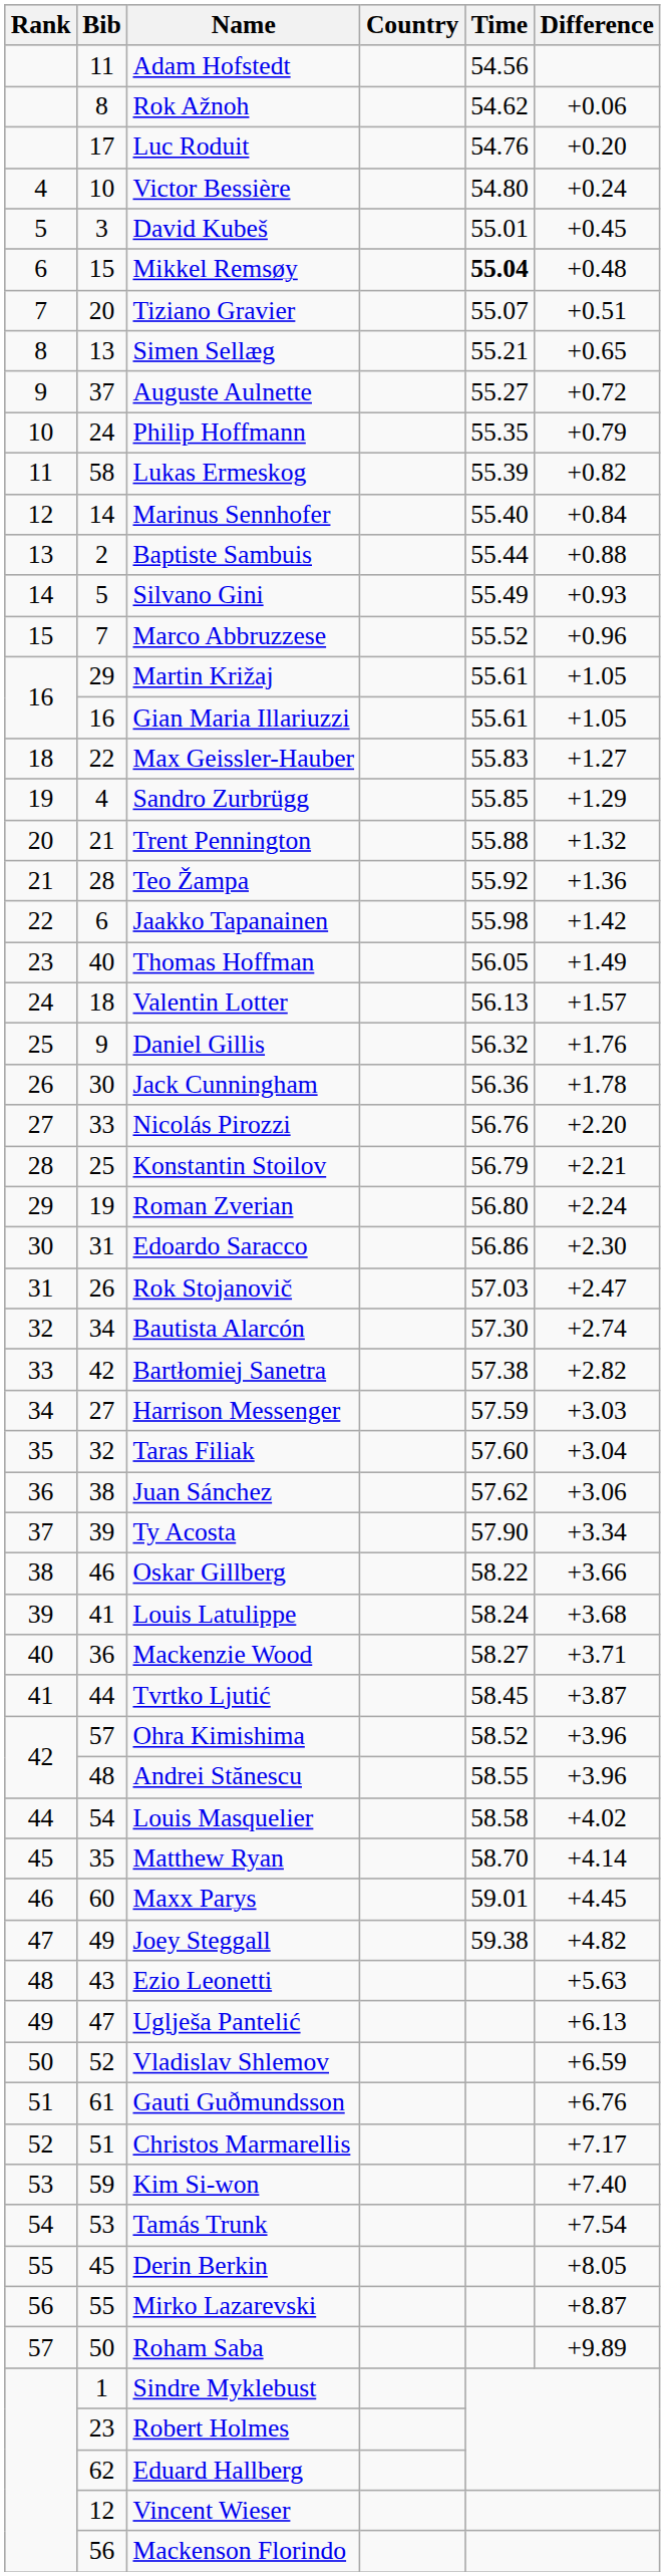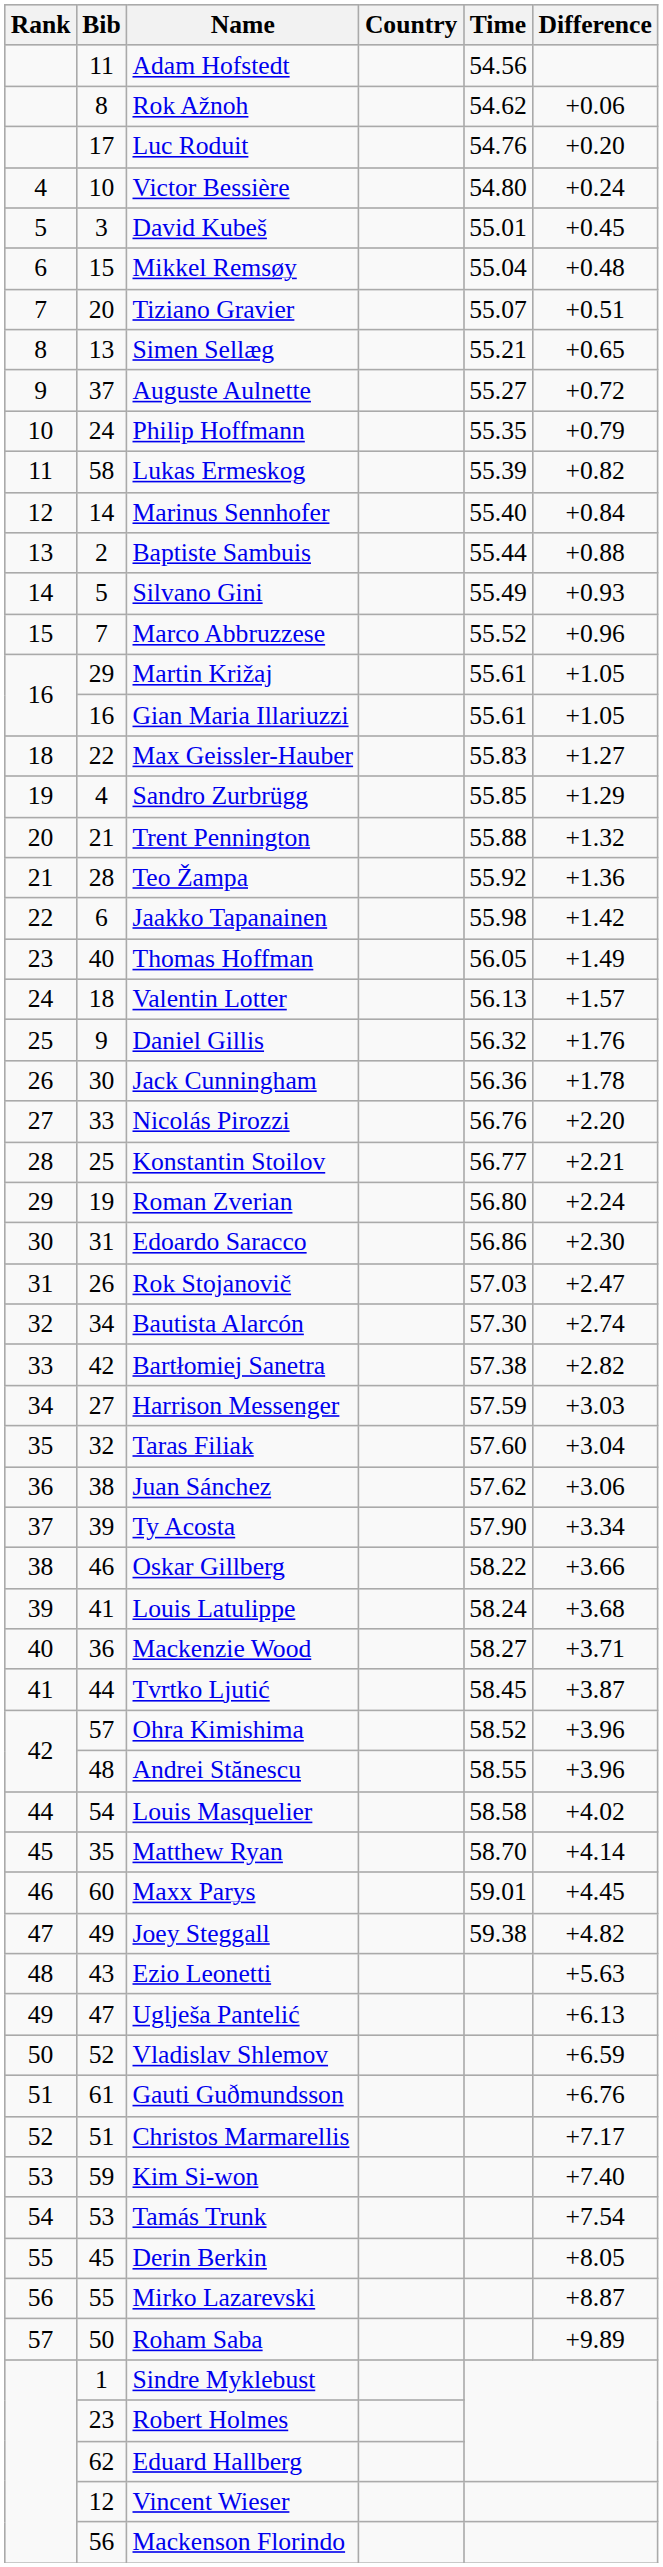Mikkel Remsøy | Time: bold -> normal
Konstantin Stoilov | Time: 56.79 -> 56.77
